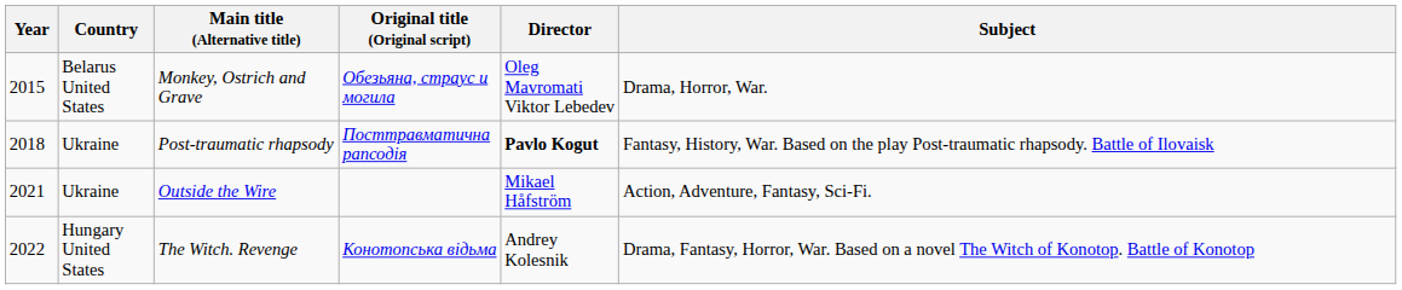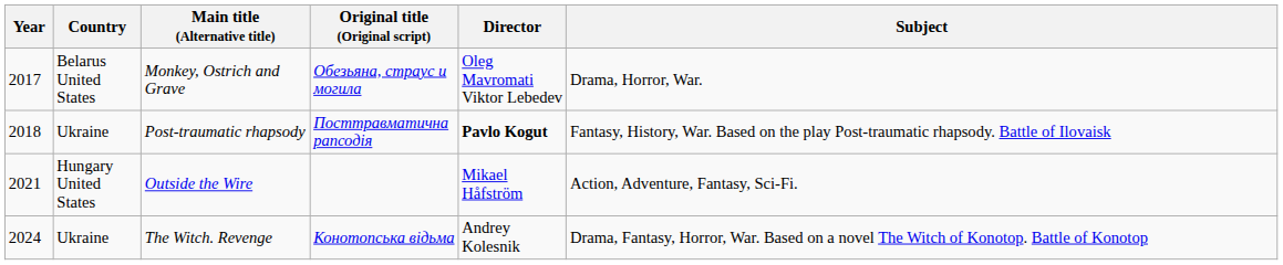Monkey, Ostrich and Grave | Year: 2015 -> 2017
Outside the Wire | Country: Ukraine -> Hungary United States
The Witch. Revenge | Year: 2022 -> 2024
The Witch. Revenge | Country: Hungary United States -> Ukraine
